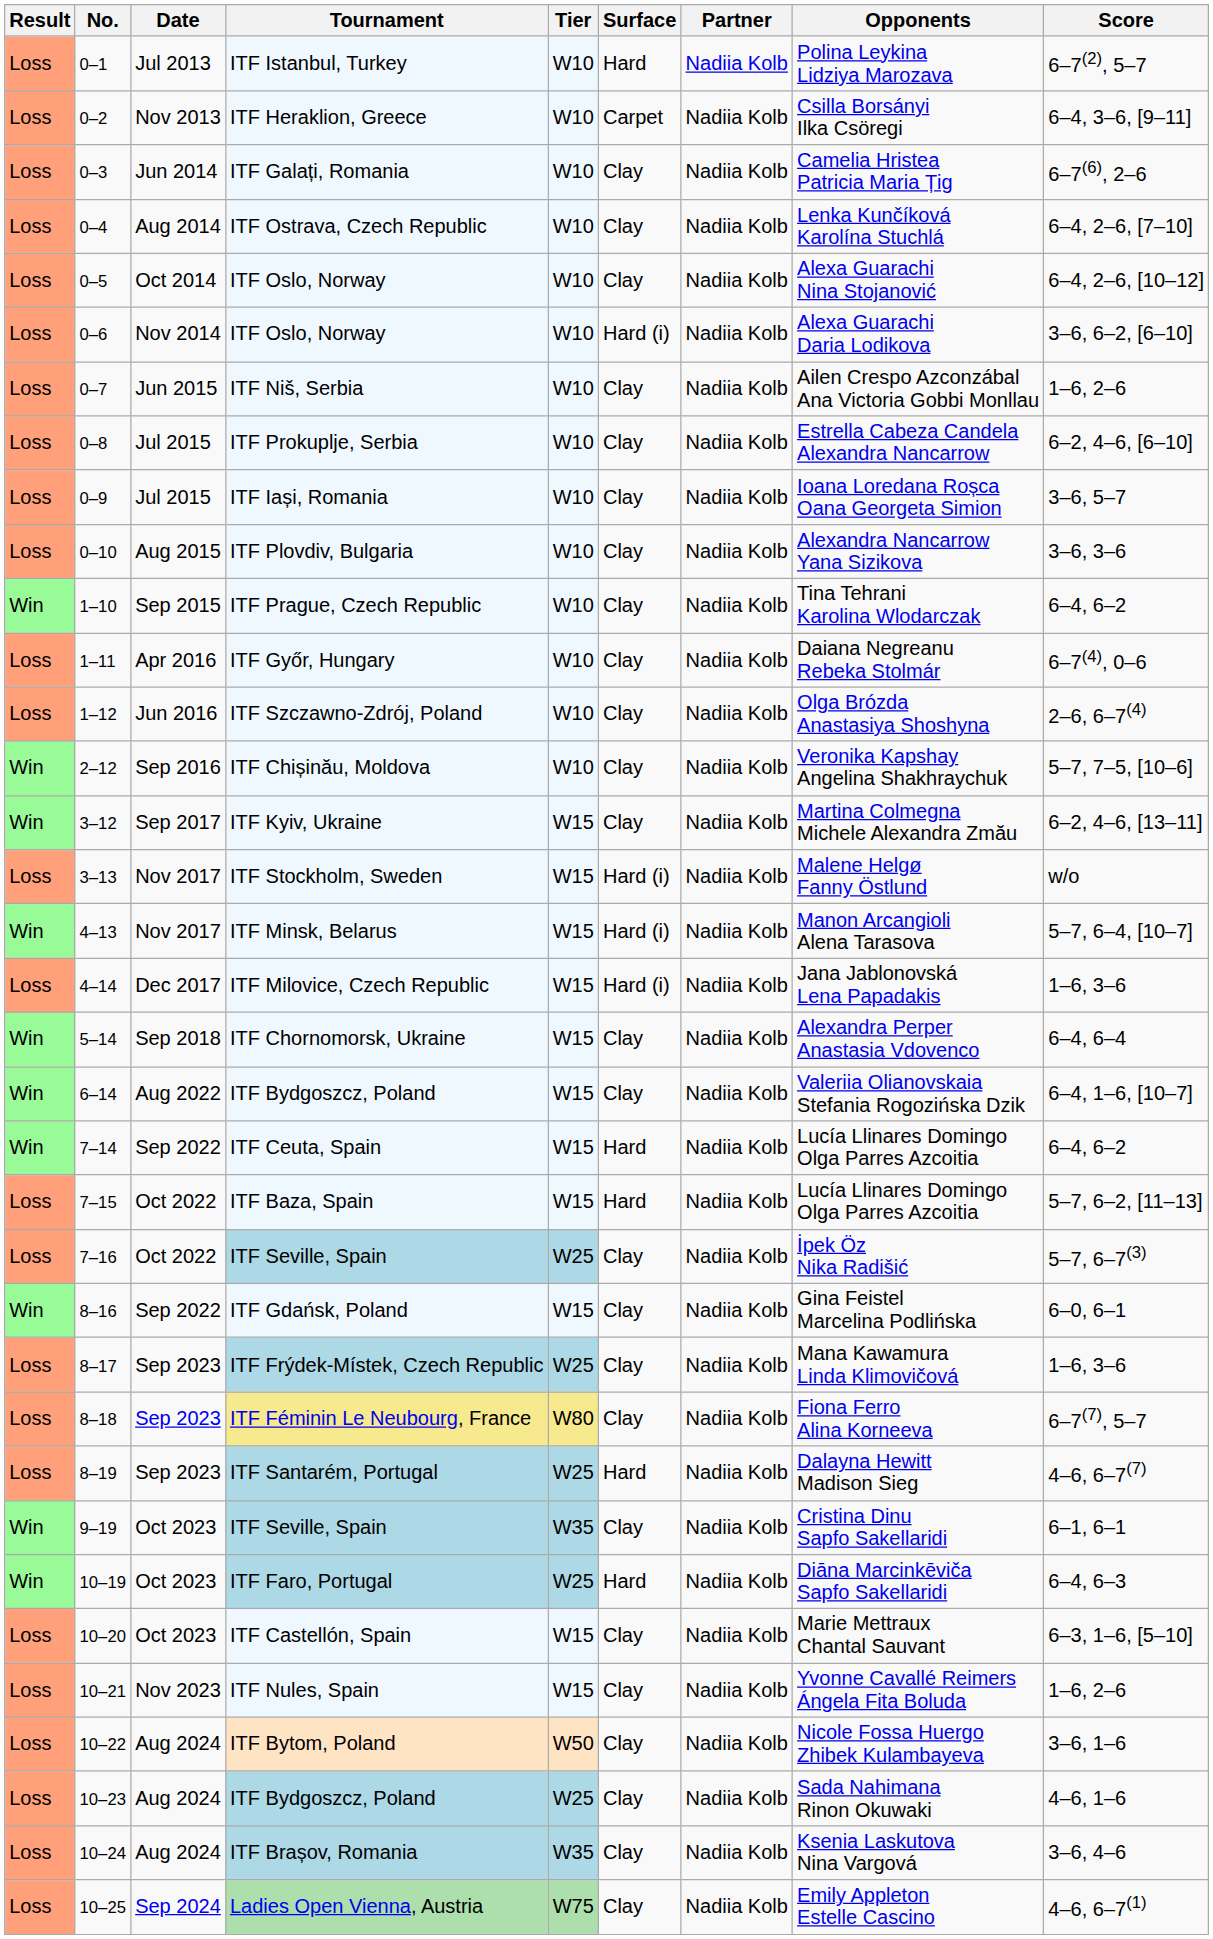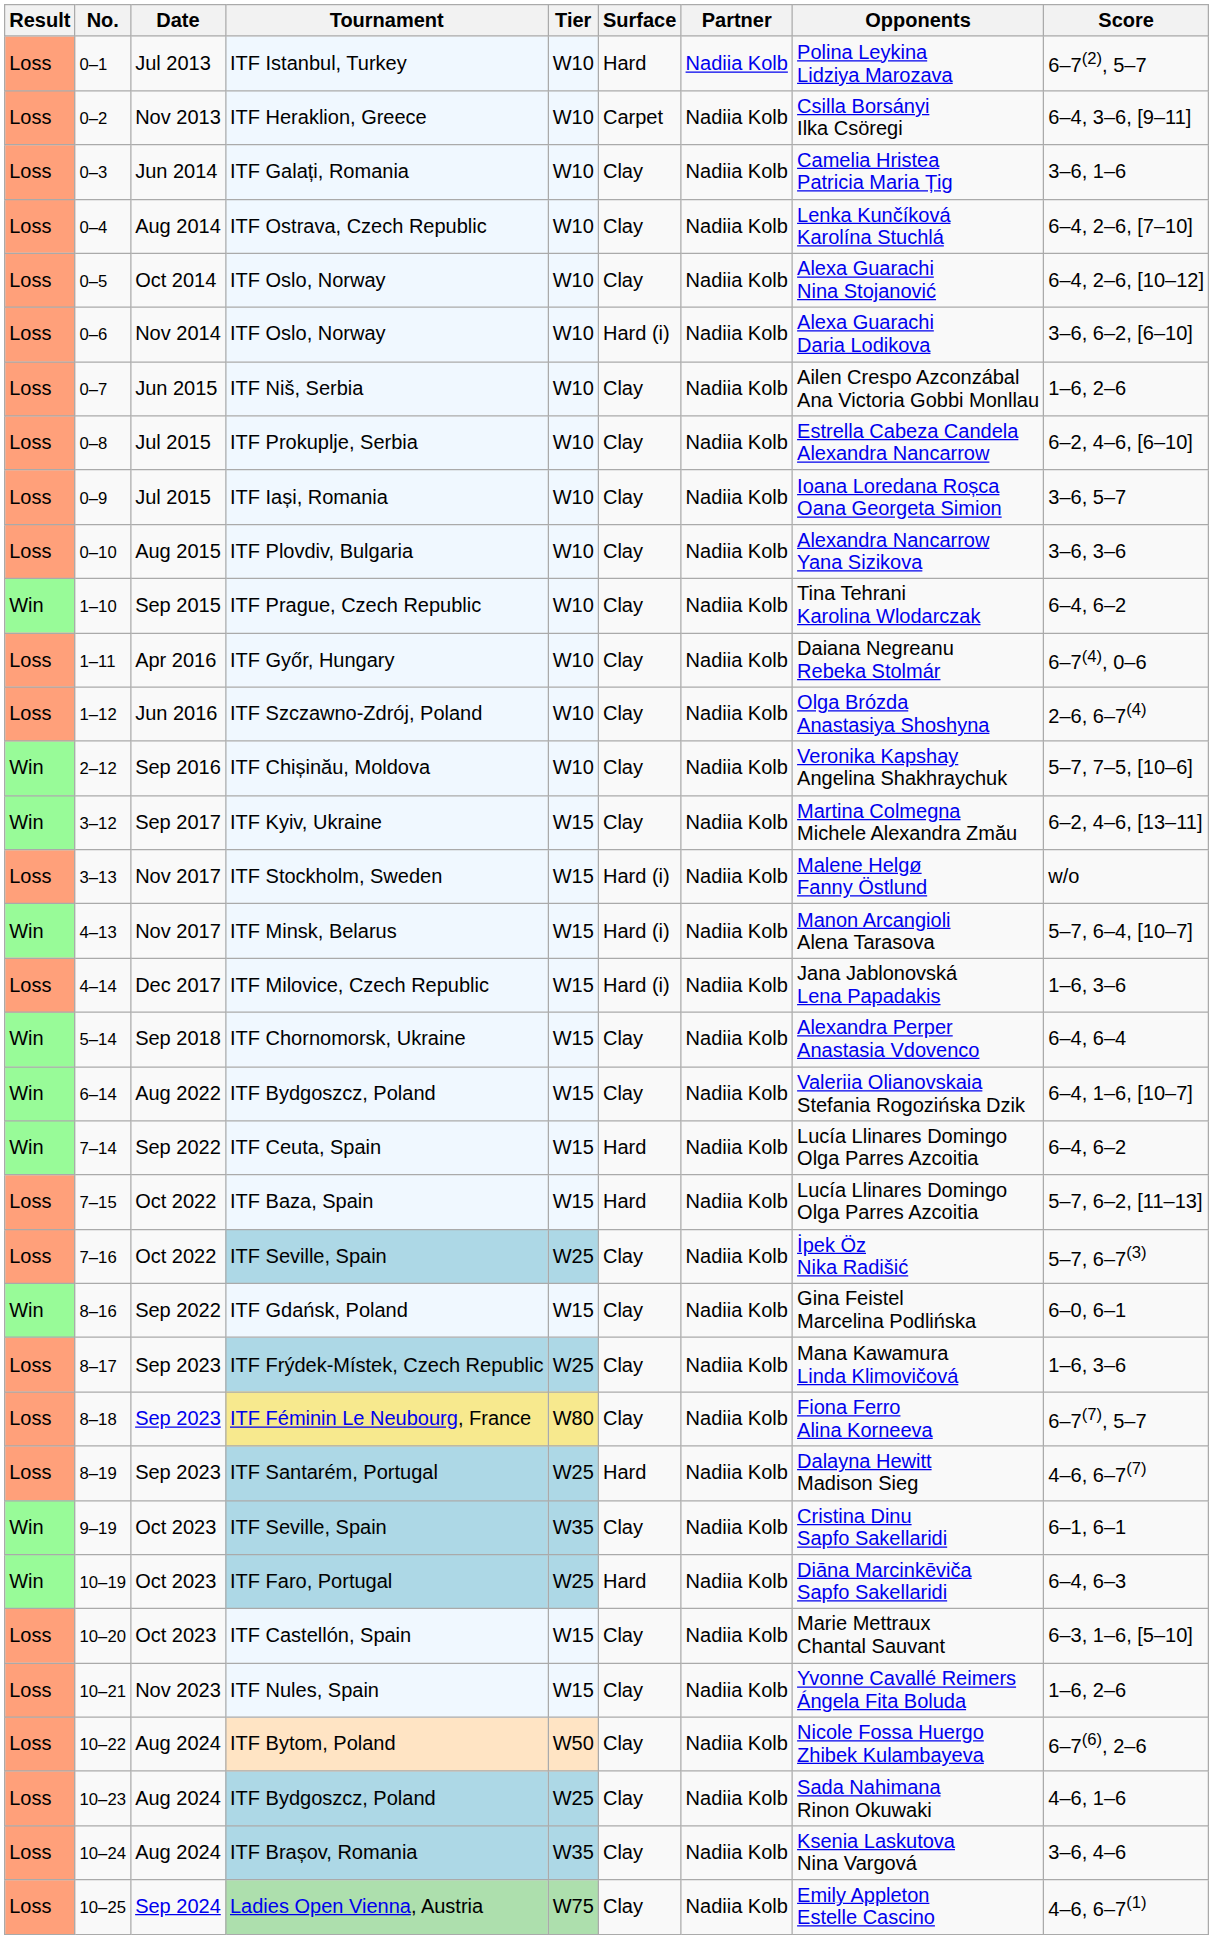ITF Galați, Romania | Score: 6–7(6), 2–6 -> 3–6, 1–6
ITF Bytom, Poland | Score: 3–6, 1–6 -> 6–7(6), 2–6
